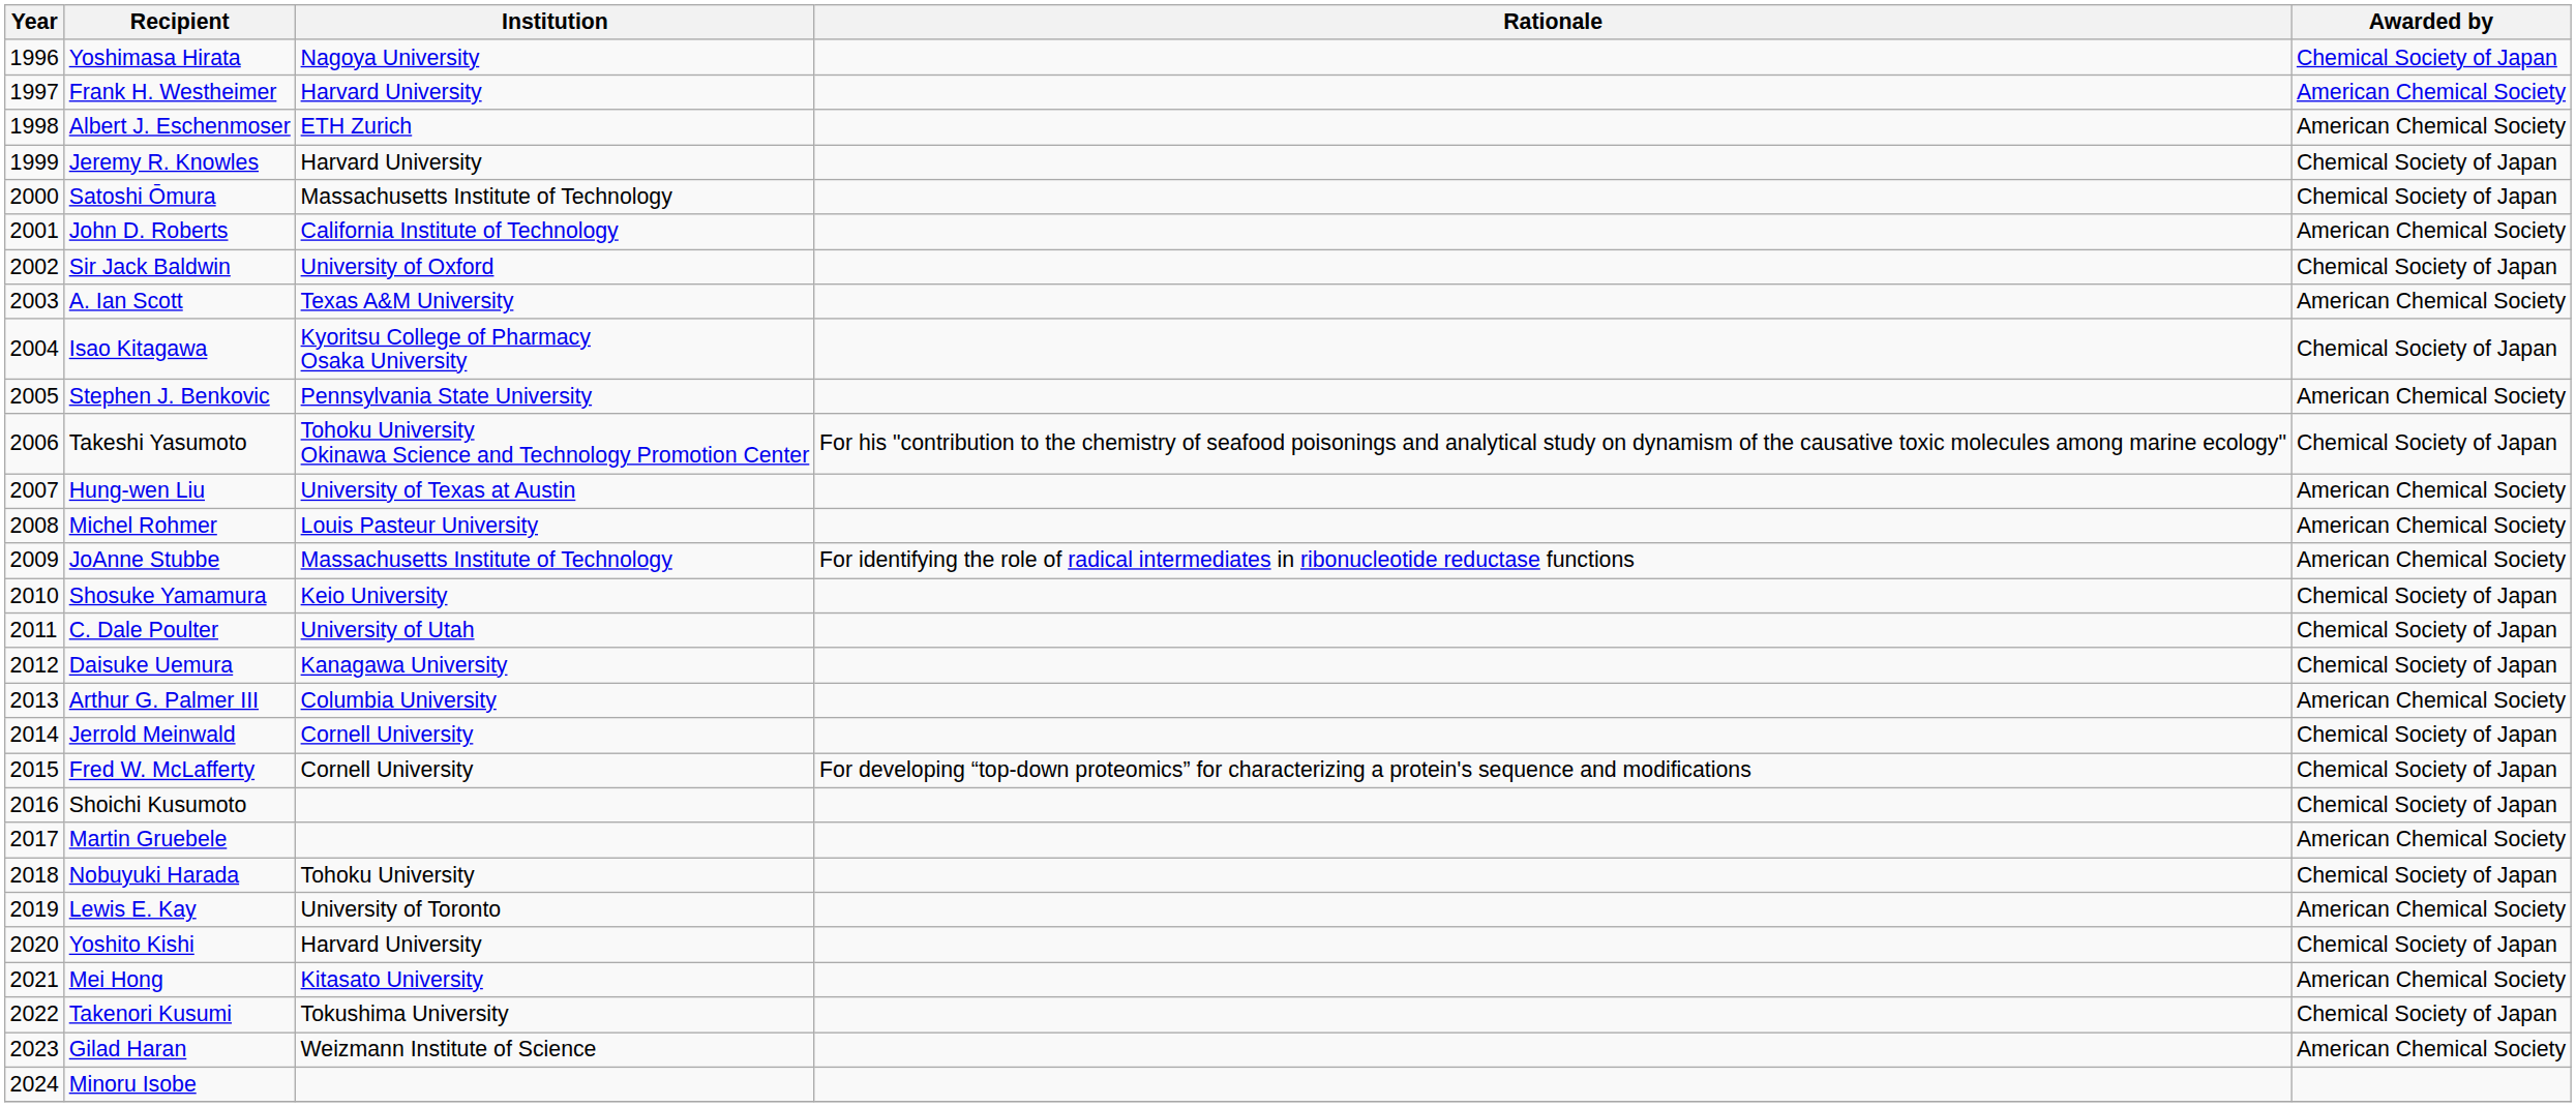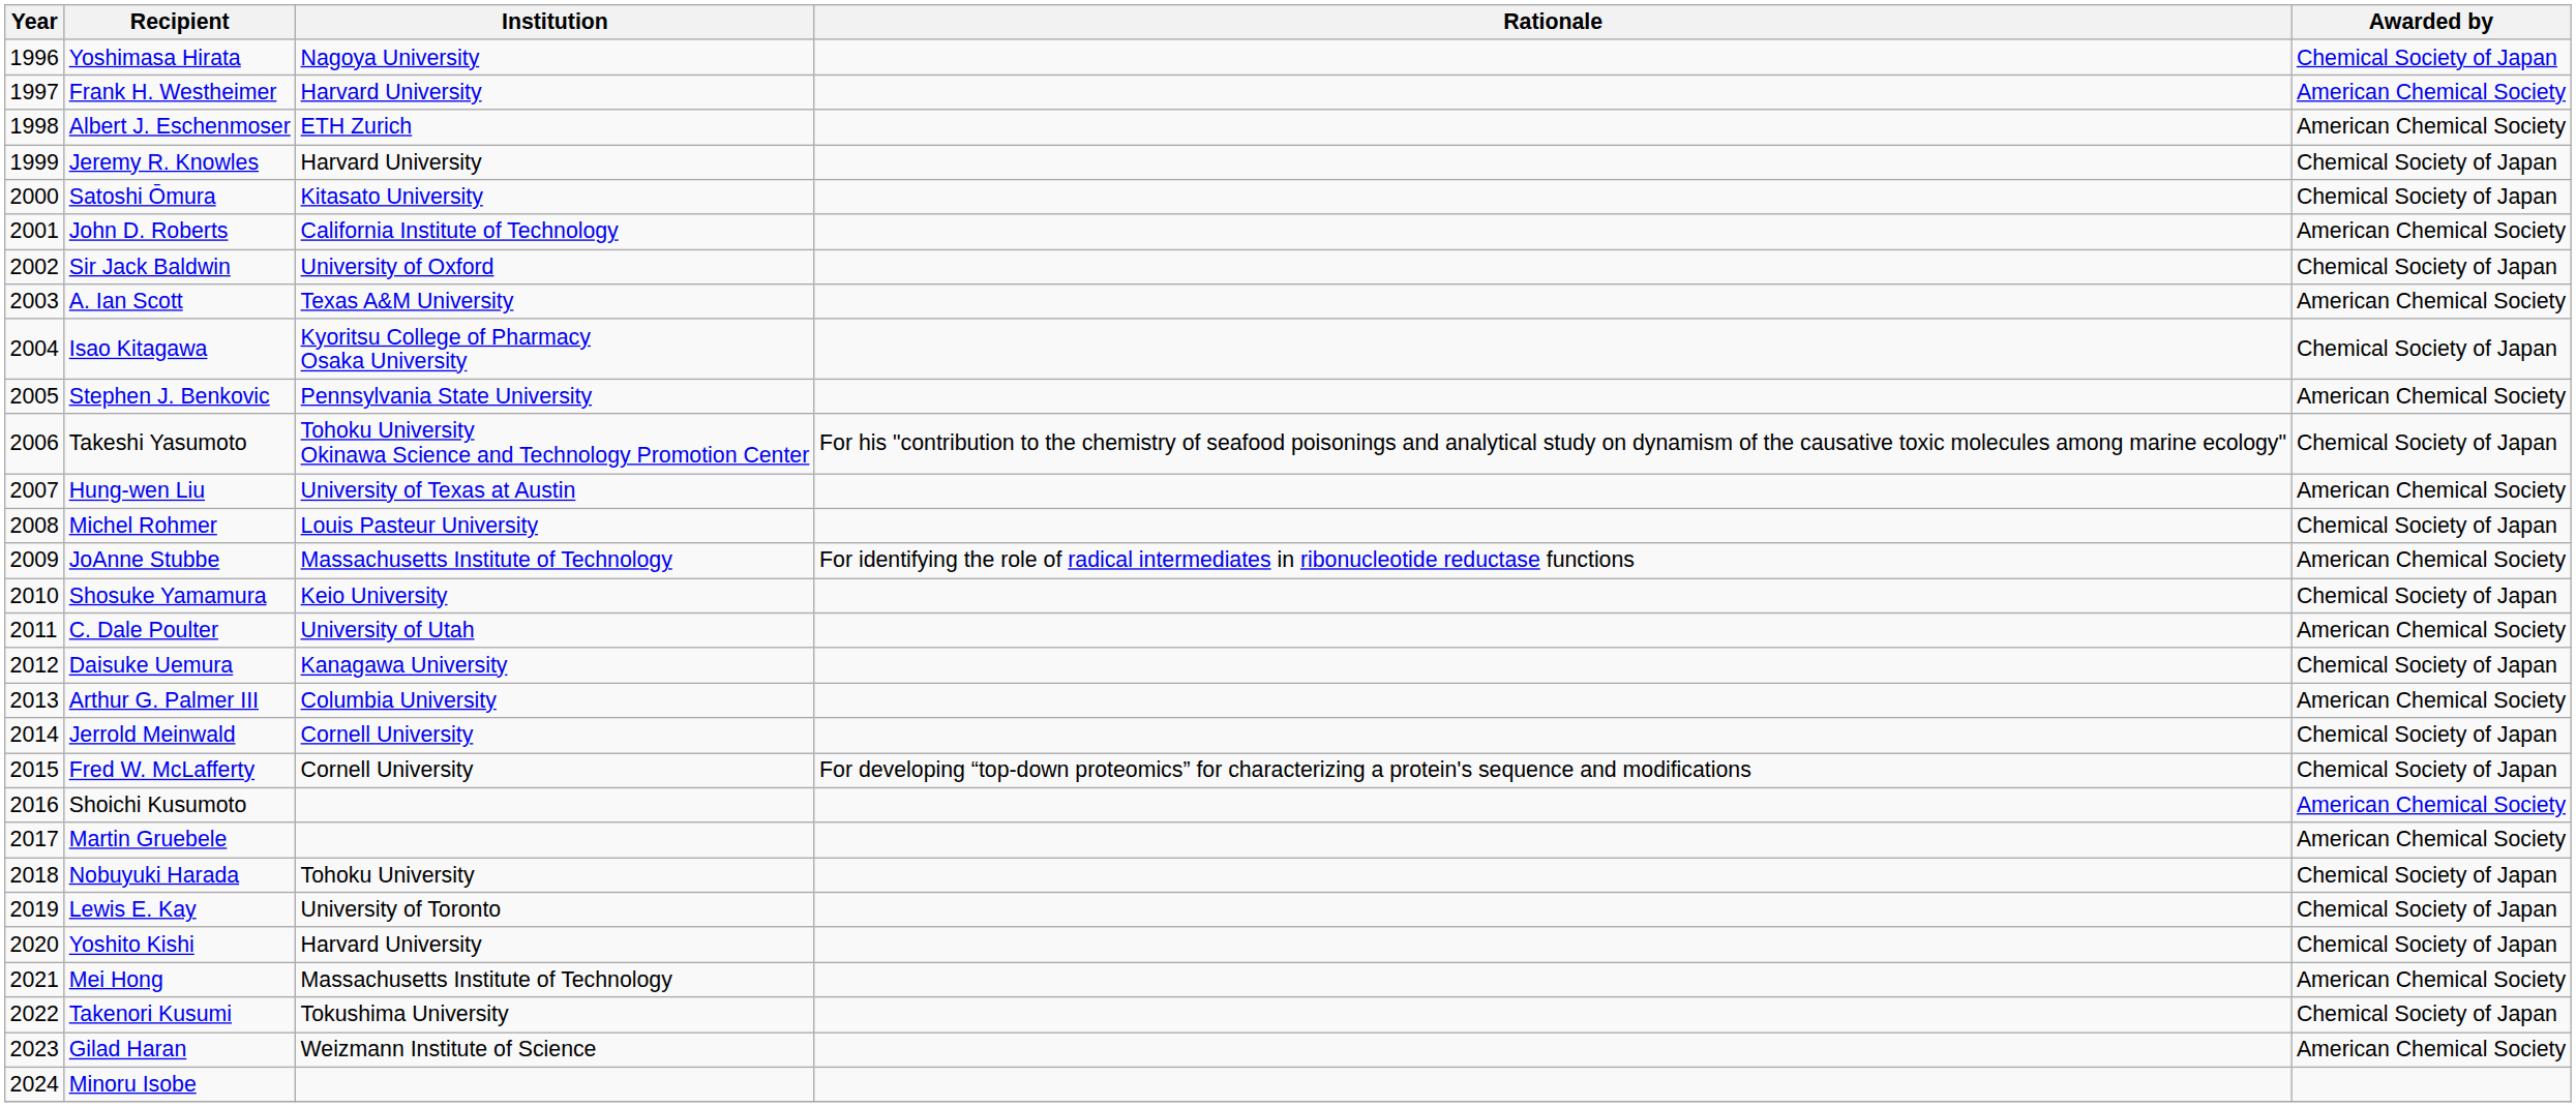Satoshi Ōmura | Institution: Massachusetts Institute of Technology -> Kitasato University
Michel Rohmer | Awarded by: American Chemical Society -> Chemical Society of Japan
C. Dale Poulter | Awarded by: Chemical Society of Japan -> American Chemical Society
Shoichi Kusumoto | Awarded by: Chemical Society of Japan -> American Chemical Society
Lewis E. Kay | Awarded by: American Chemical Society -> Chemical Society of Japan
Mei Hong | Institution: Kitasato University -> Massachusetts Institute of Technology
